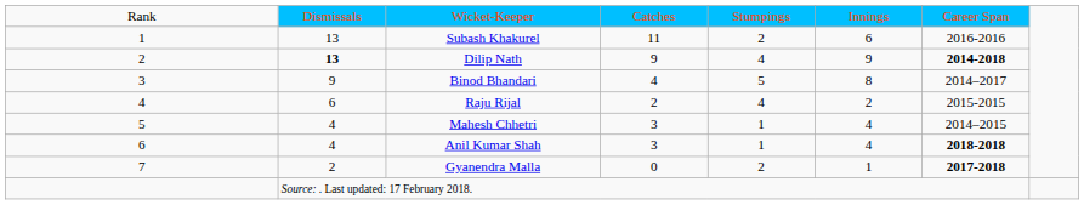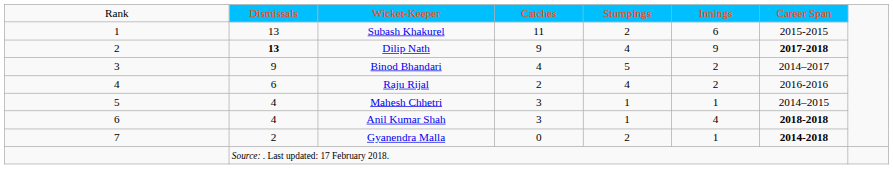Subash Khakurel | column 7: 2016-2016 -> 2015-2015
Dilip Nath | column 7: 2014-2018 -> 2017-2018
Binod Bhandari | column 6: 8 -> 2
Raju Rijal | column 7: 2015-2015 -> 2016-2016
Mahesh Chhetri | column 6: 4 -> 1
Gyanendra Malla | column 7: 2017-2018 -> 2014-2018
